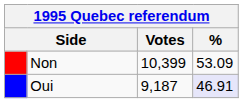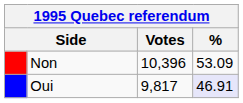Non | Votes: 10,399 -> 10,396
Oui | Votes: 9,187 -> 9,817
